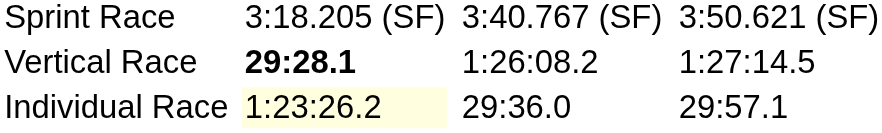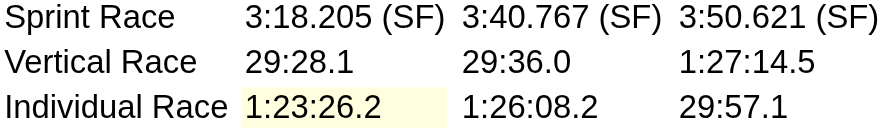Vertical Race | column 3: bold -> normal
Vertical Race | column 5: 1:26:08.2 -> 29:36.0
Individual Race | column 5: 29:36.0 -> 1:26:08.2
